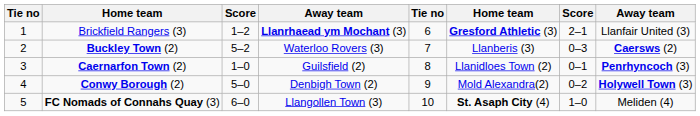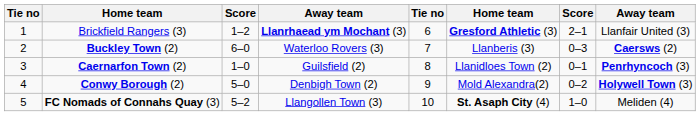Buckley Town (2) | column 3: 5–2 -> 6–0
FC Nomads of Connahs Quay (3) | column 3: 6–0 -> 5–2
